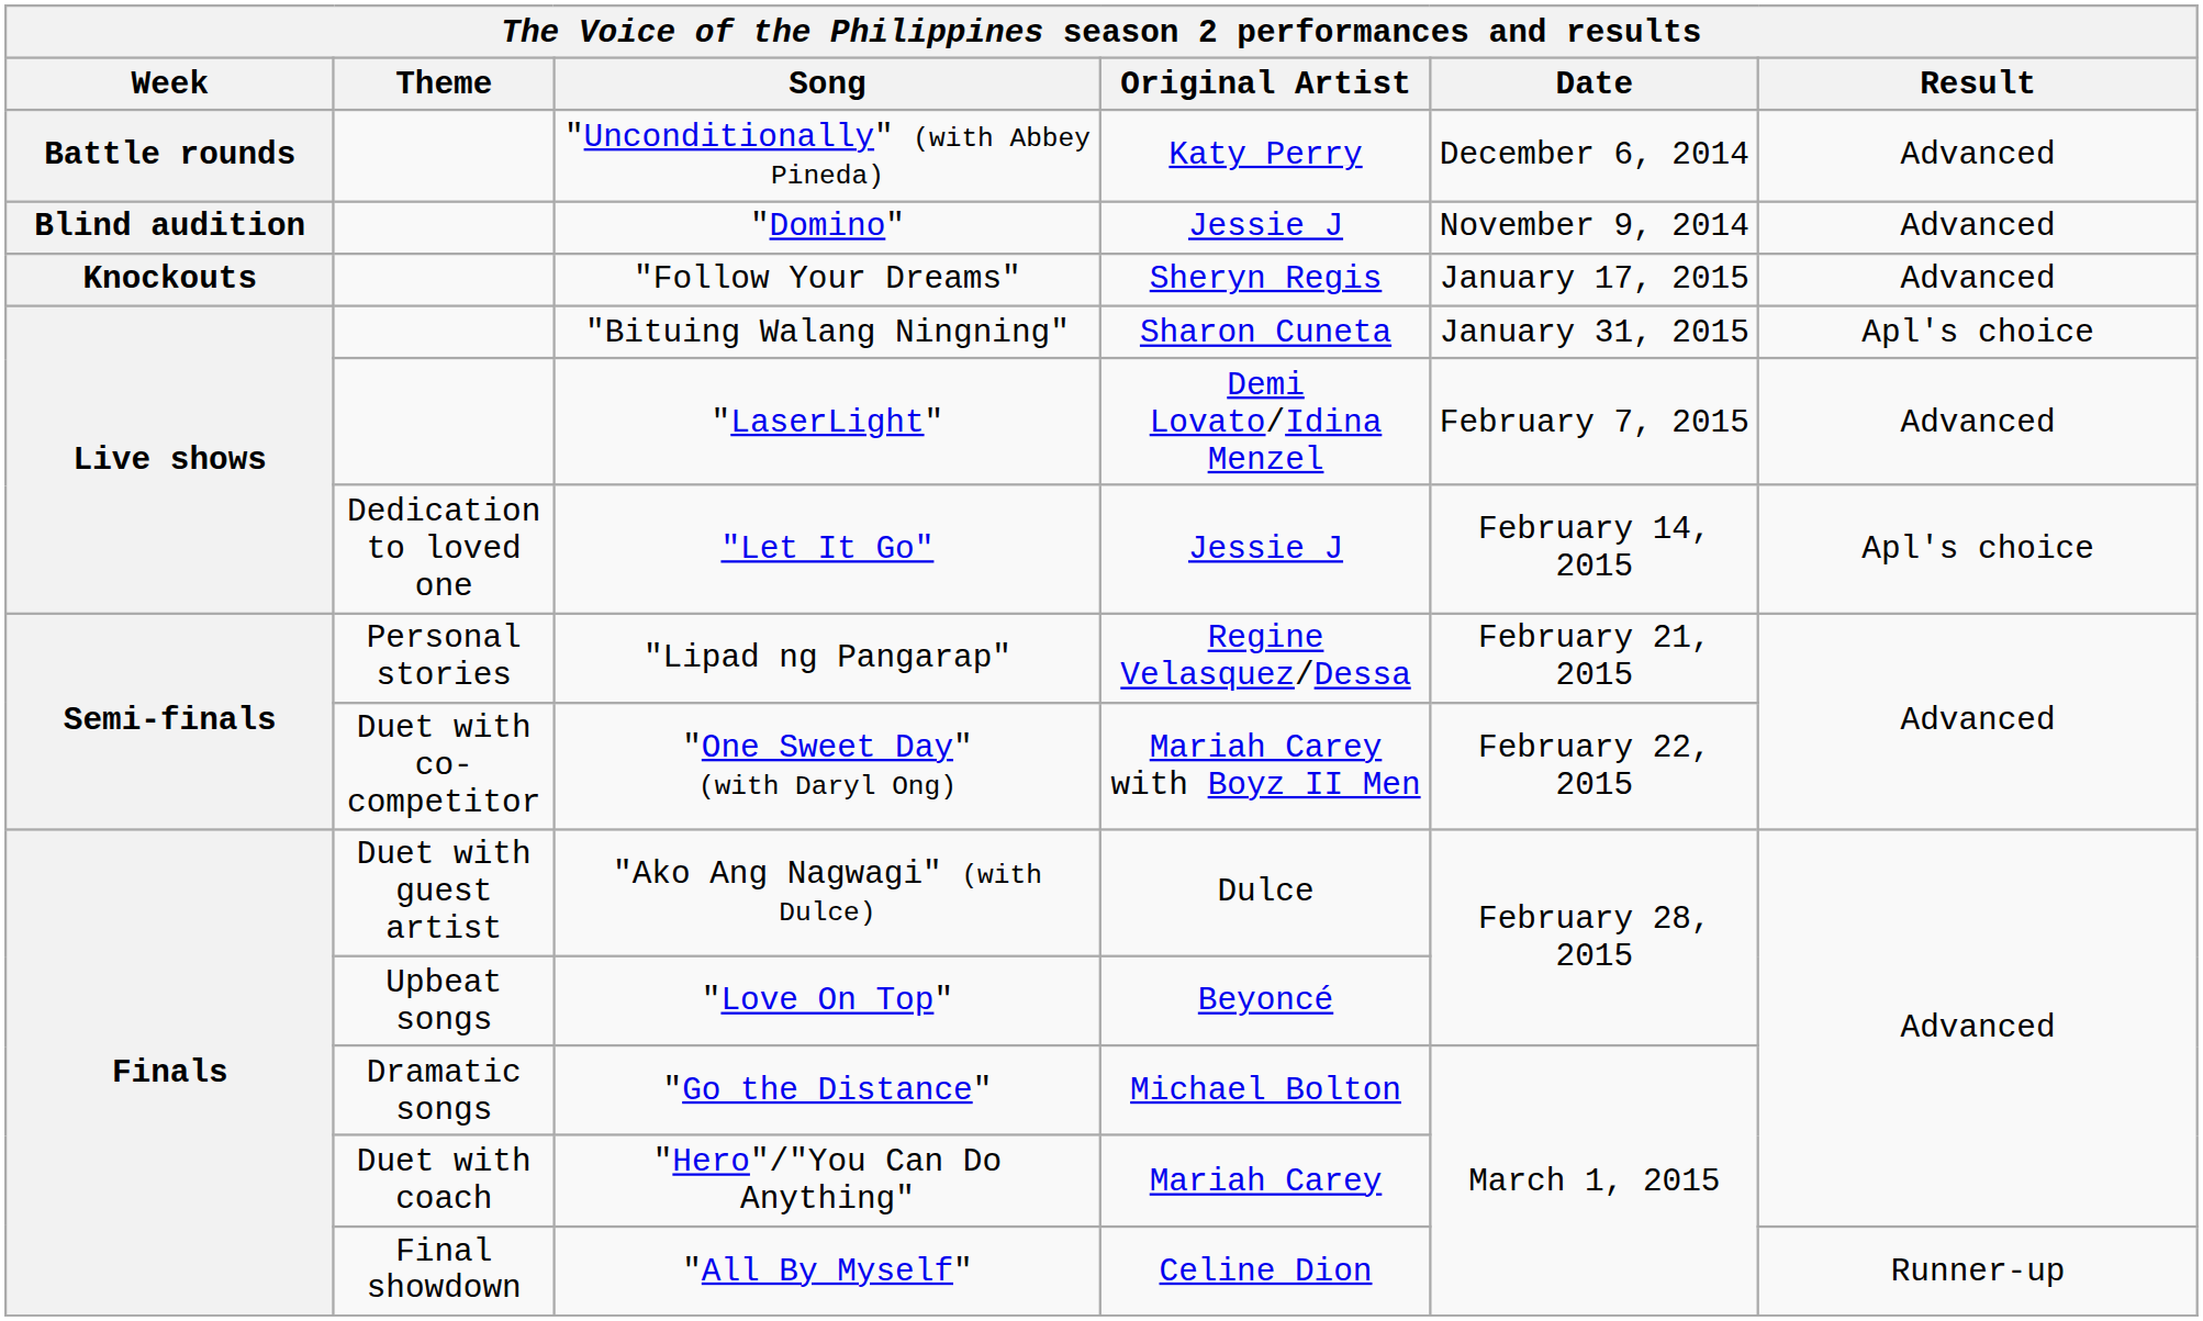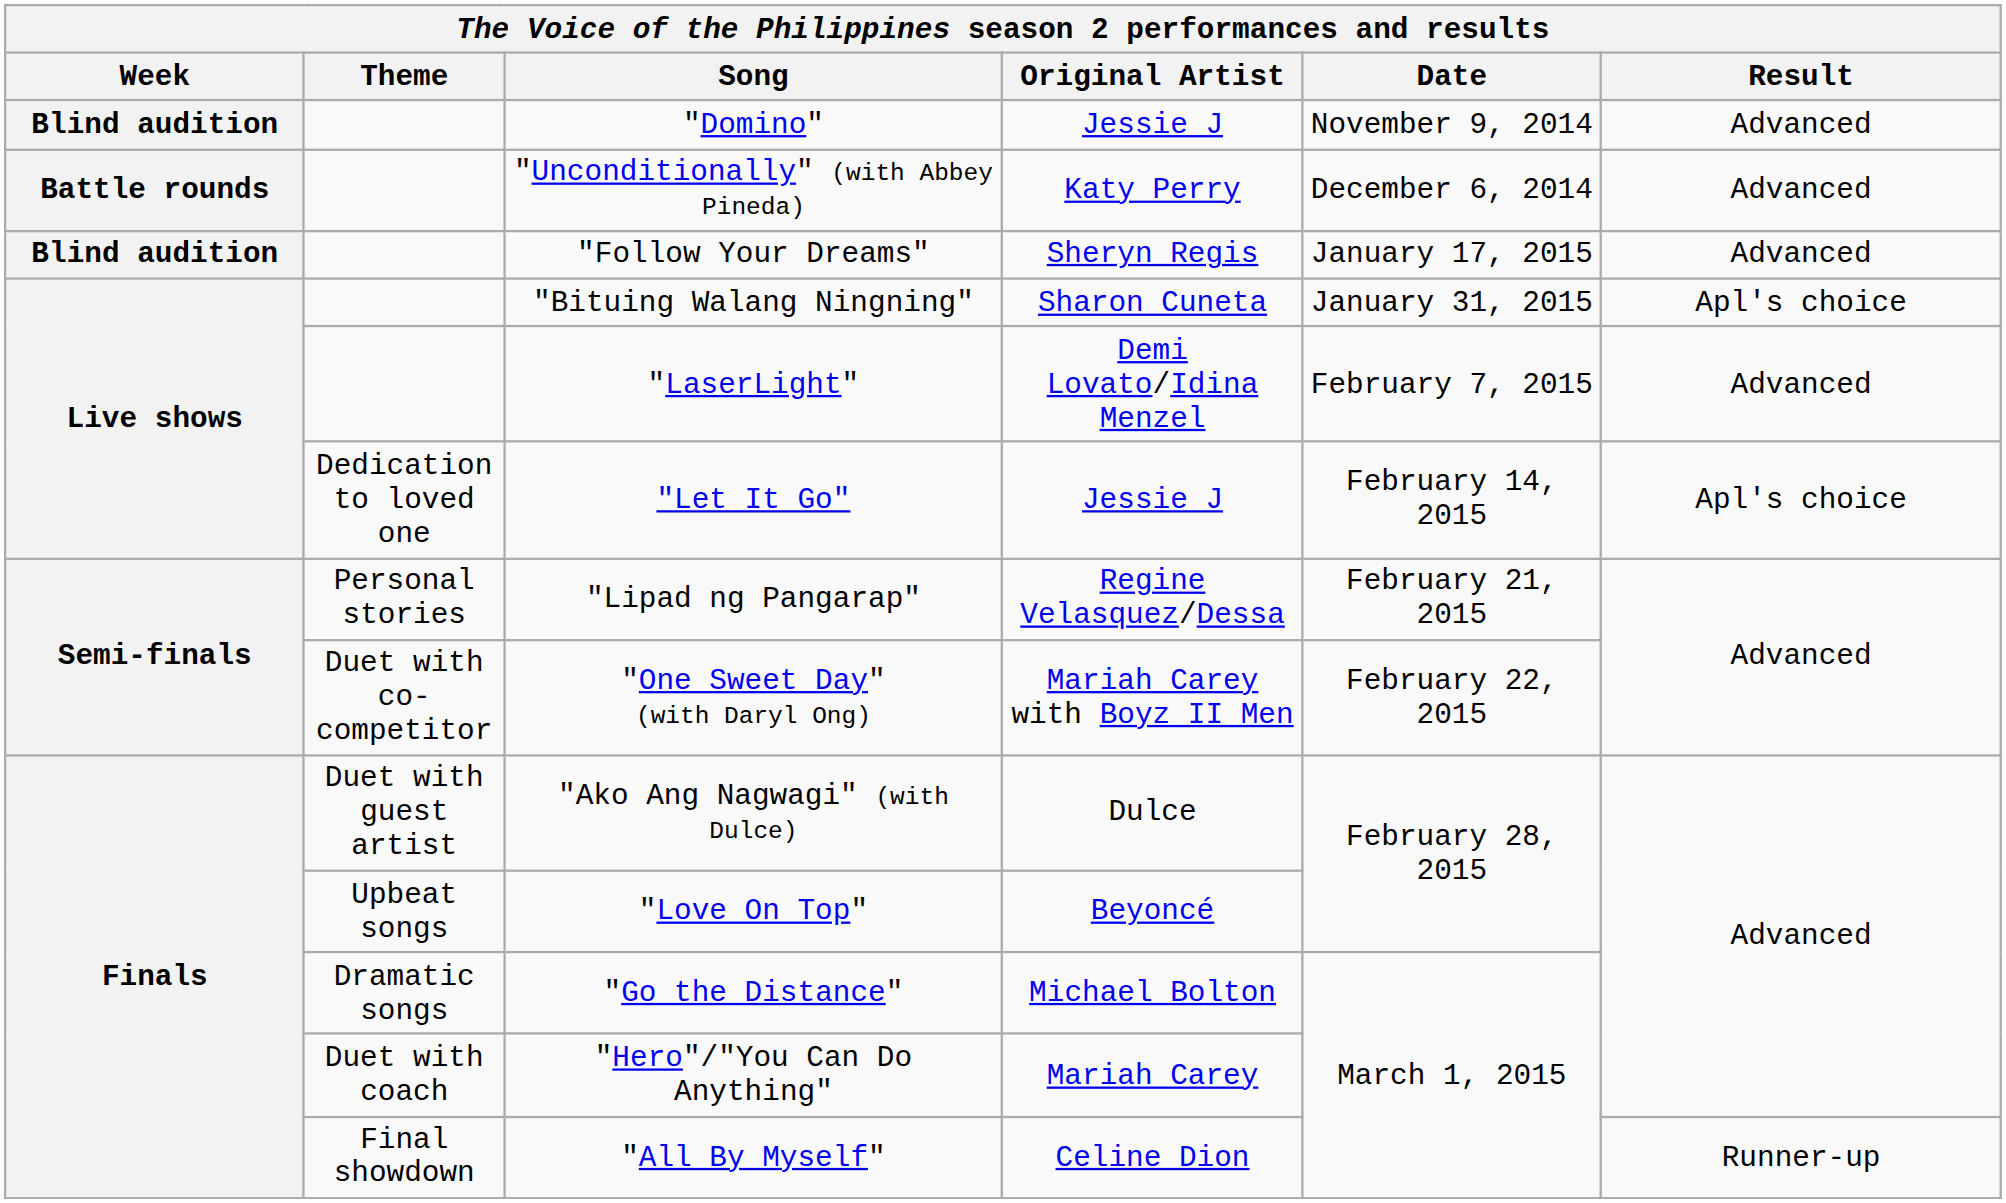rows swapped: "Domino" <-> "Unconditionally" (with Abbey Pineda)
"Follow Your Dreams" | Week: Knockouts -> Blind audition
